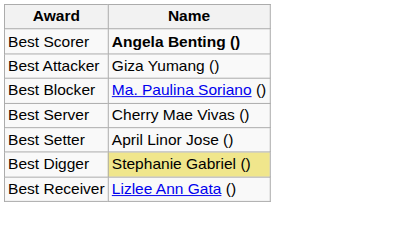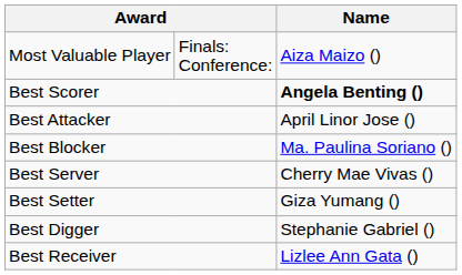+ row: Most Valuable Player | Finals: Conference: | Aiza Maizo ()
Best Attacker | Name: Giza Yumang () -> April Linor Jose ()
Best Setter | Name: April Linor Jose () -> Giza Yumang ()
Best Digger | Name: khaki background -> no background
